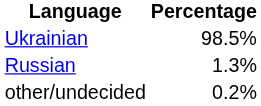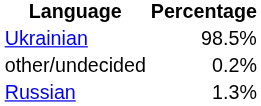rows swapped: Russian <-> other/undecided
